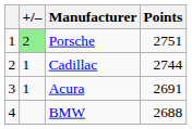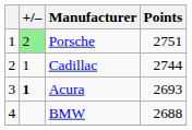Acura | +/–: normal -> bold
Acura | Points: 2691 -> 2693
